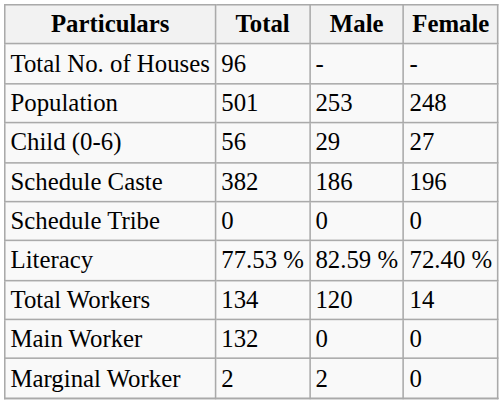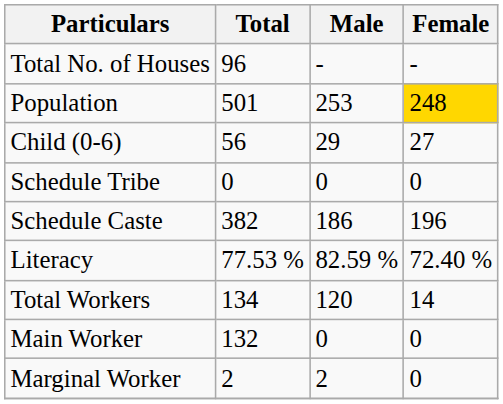Population | Female: no background -> gold background
rows swapped: Schedule Caste <-> Schedule Tribe
